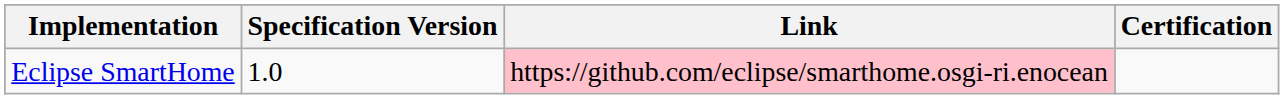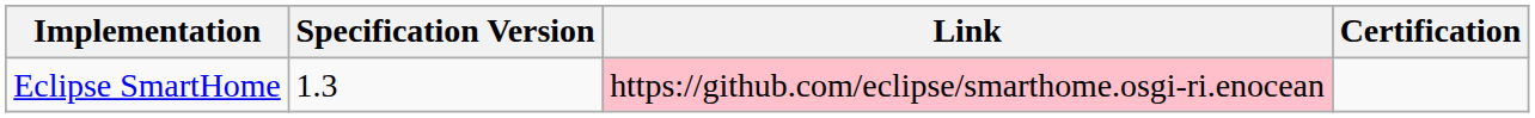Eclipse SmartHome | Specification Version: 1.0 -> 1.3
